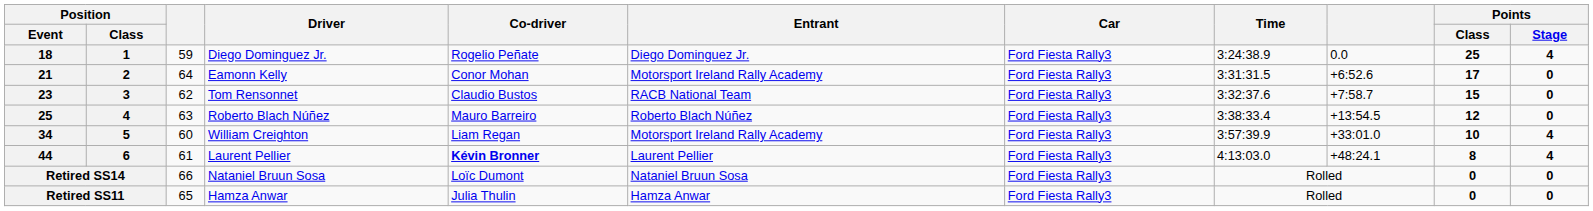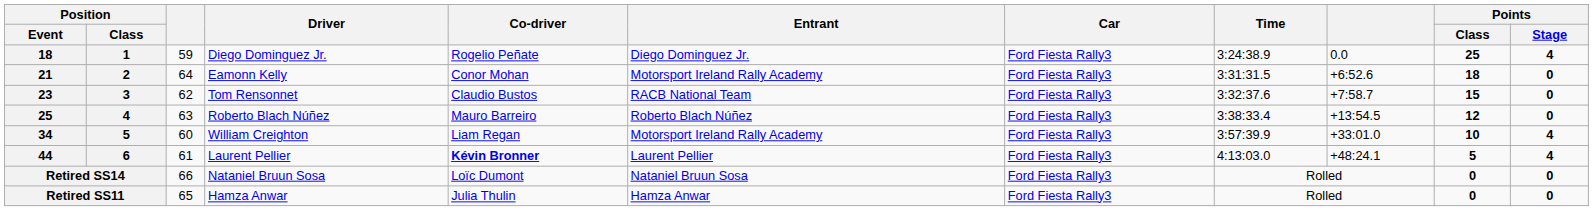21 | Points / Class: 17 -> 18
44 | Points / Class: 8 -> 5
